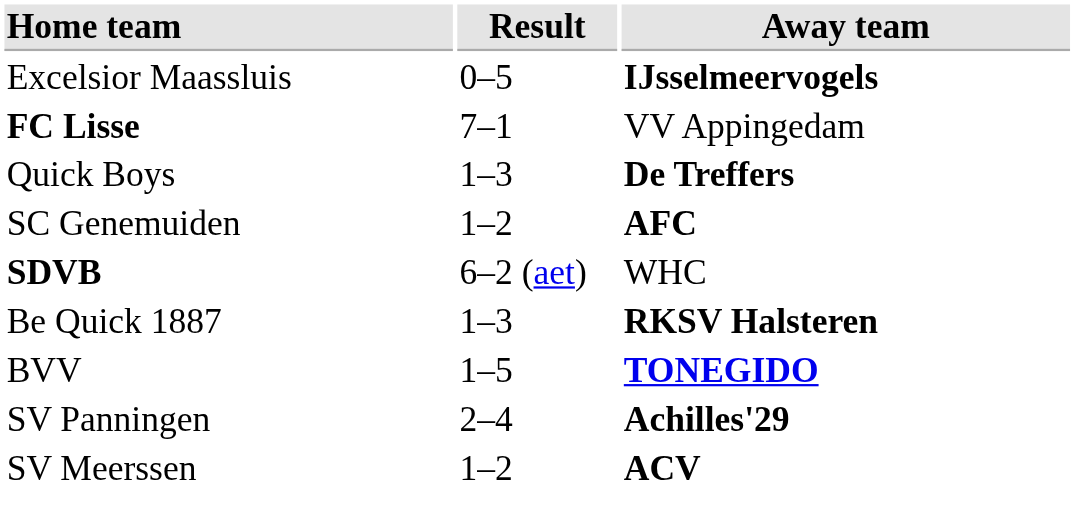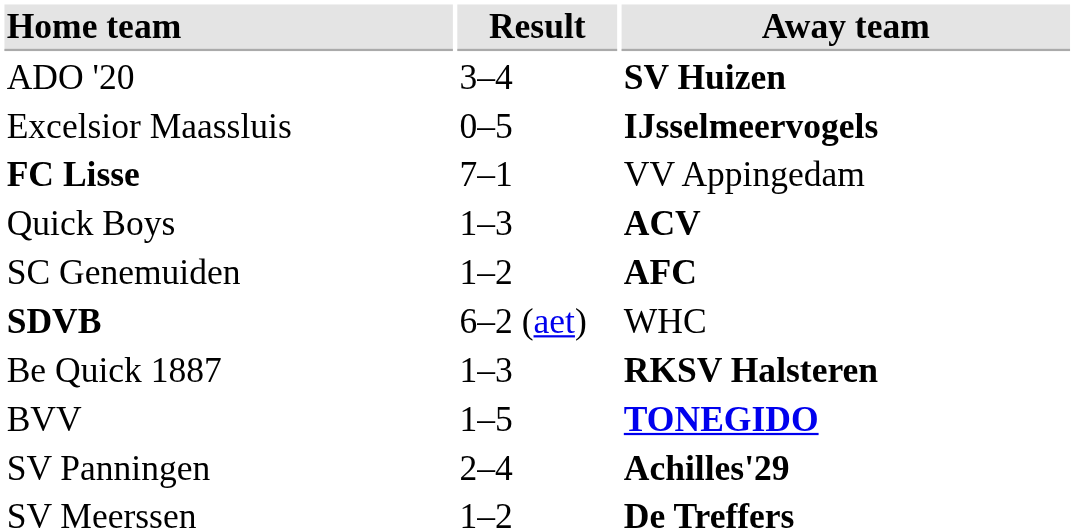+ row: ADO '20 | 3–4 | SV Huizen
Quick Boys | Away team: De Treffers -> ACV
SV Meerssen | Away team: ACV -> De Treffers
